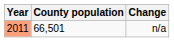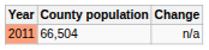n/a | County population: 66,501 -> 66,504
